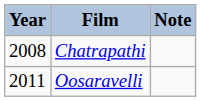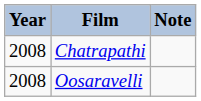Oosaravelli | Year: 2011 -> 2008
